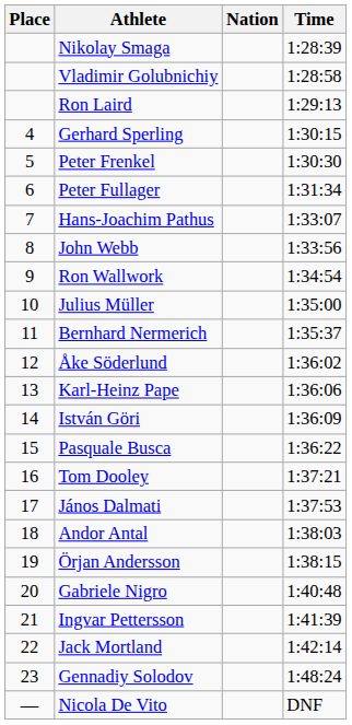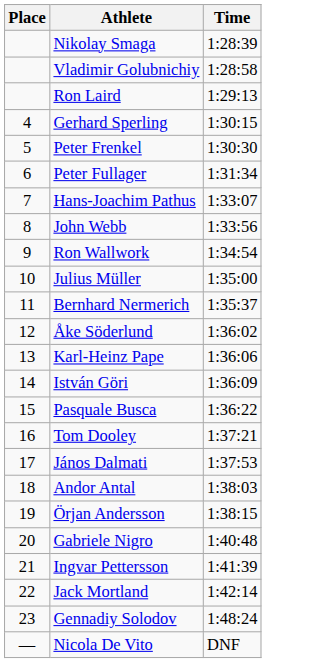- column: Nation
